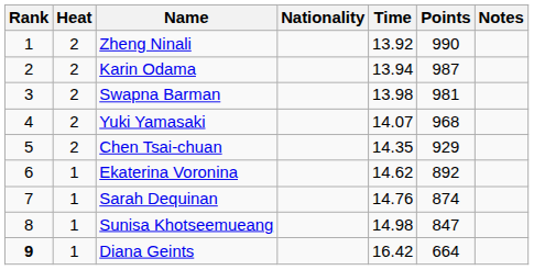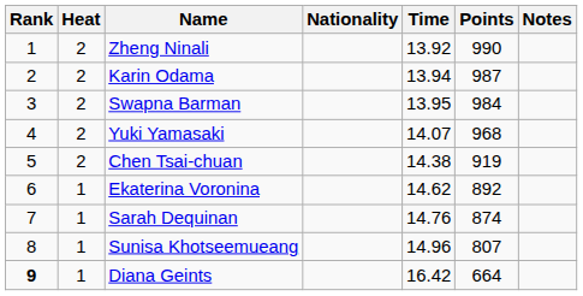Swapna Barman | Time: 13.98 -> 13.95
Swapna Barman | Points: 981 -> 984
Chen Tsai-chuan | Time: 14.35 -> 14.38
Chen Tsai-chuan | Points: 929 -> 919
Sunisa Khotseemueang | Time: 14.98 -> 14.96
Sunisa Khotseemueang | Points: 847 -> 807
